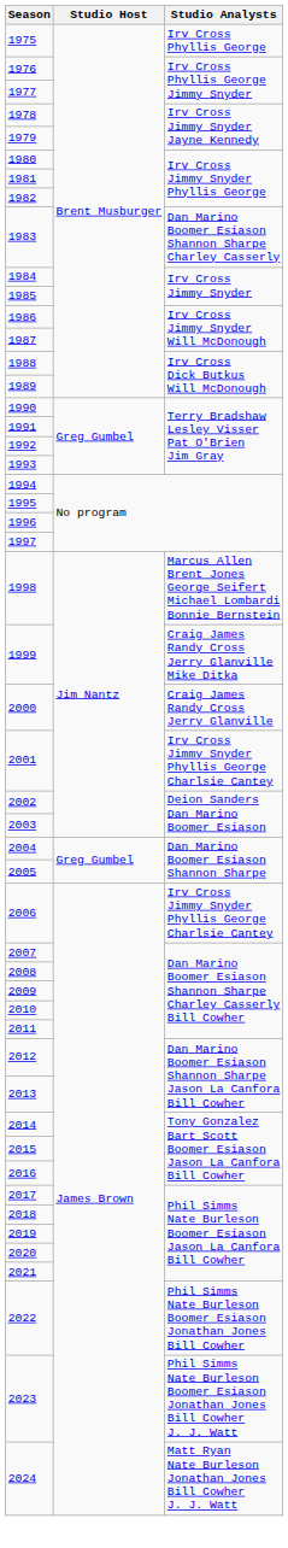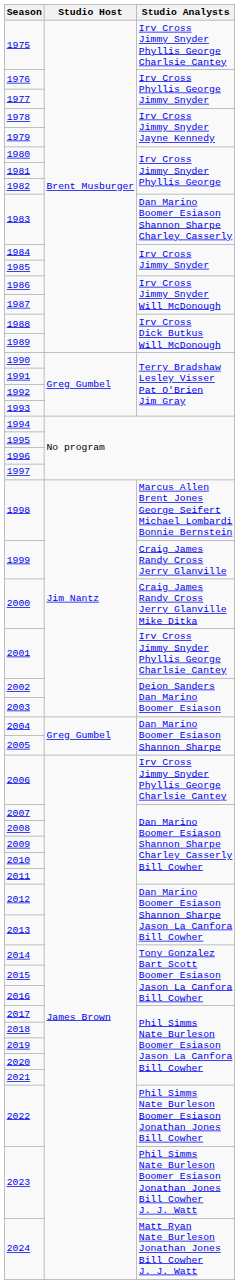1975 | Studio Analysts: Irv Cross Phyllis George -> Irv Cross Jimmy Snyder Phyllis George Charlsie Cantey
1999 | Studio Analysts: Craig James Randy Cross Jerry Glanville Mike Ditka -> Craig James Randy Cross Jerry Glanville
2000 | Studio Analysts: Craig James Randy Cross Jerry Glanville -> Craig James Randy Cross Jerry Glanville Mike Ditka
